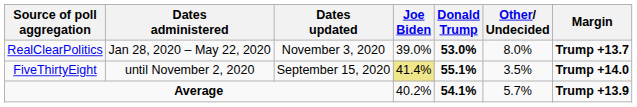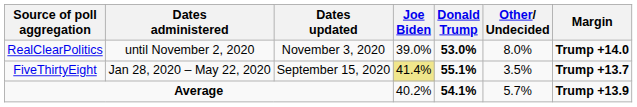RealClearPolitics | Dates administered: Jan 28, 2020 – May 22, 2020 -> until November 2, 2020
RealClearPolitics | Margin: Trump +13.7 -> Trump +14.0
FiveThirtyEight | Dates administered: until November 2, 2020 -> Jan 28, 2020 – May 22, 2020
FiveThirtyEight | Margin: Trump +14.0 -> Trump +13.7
